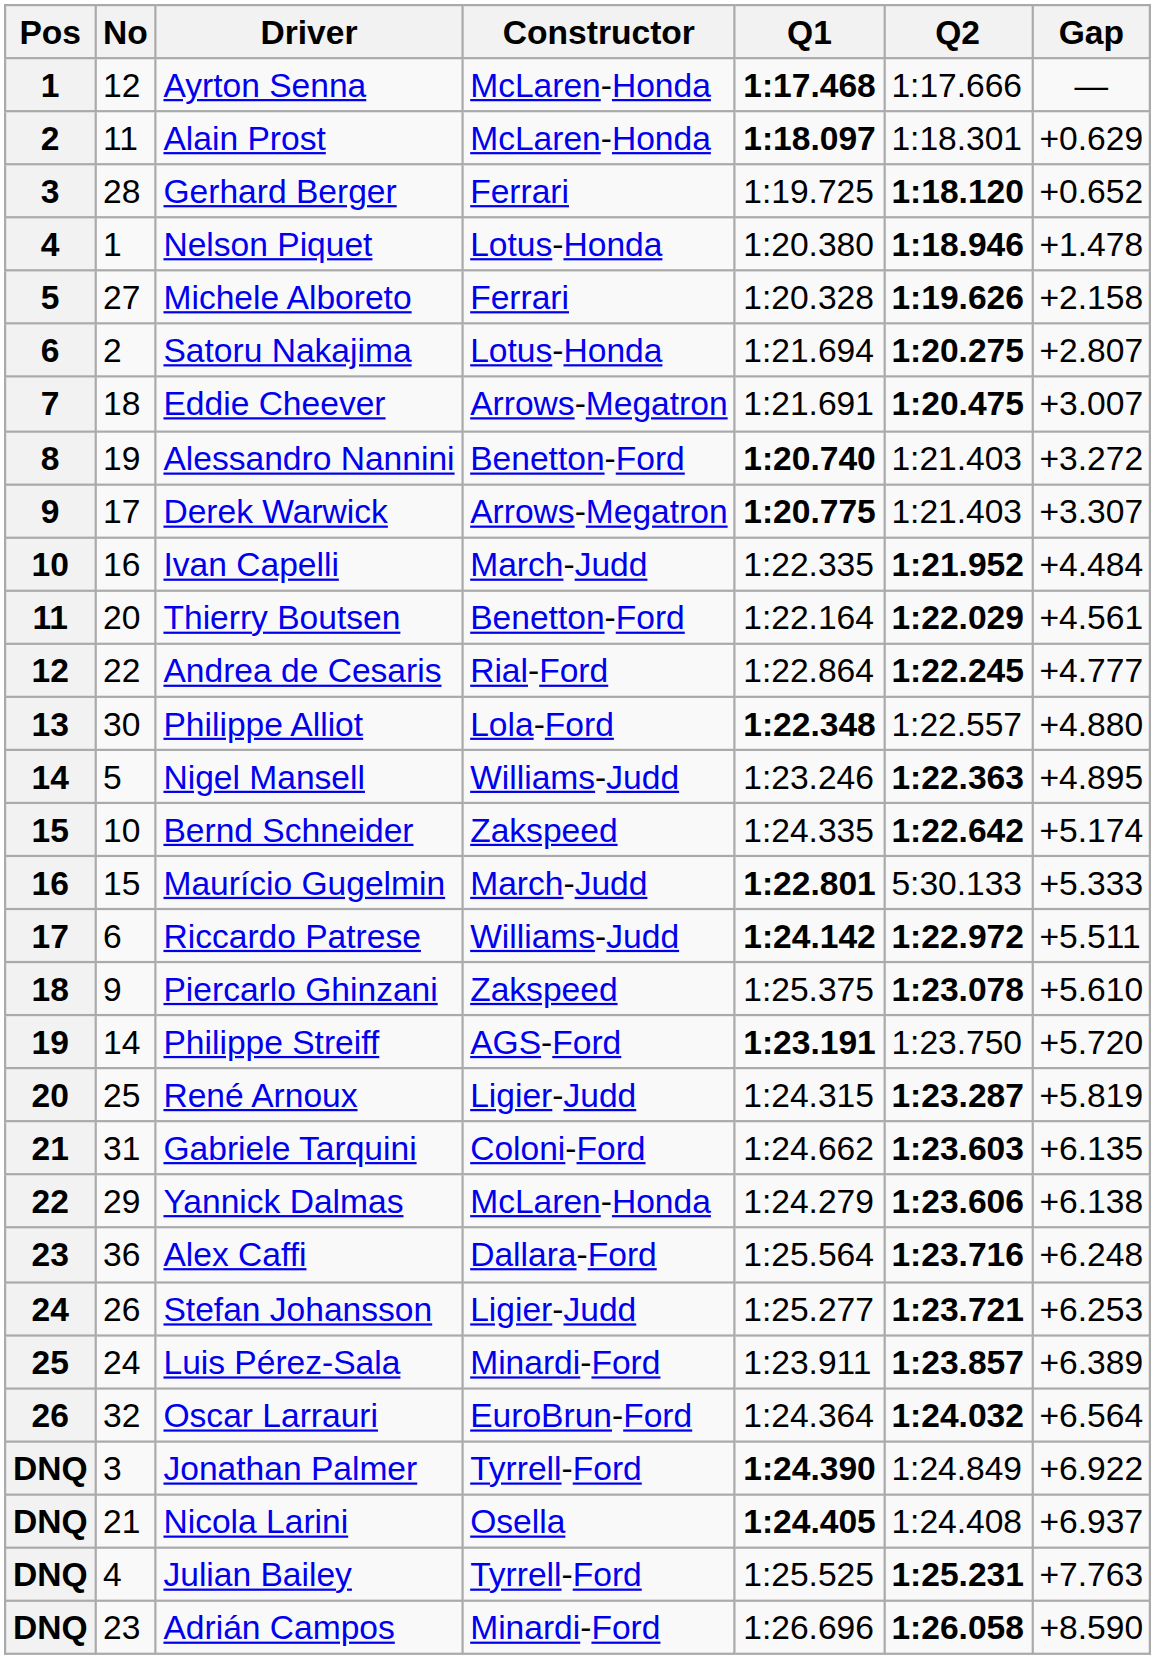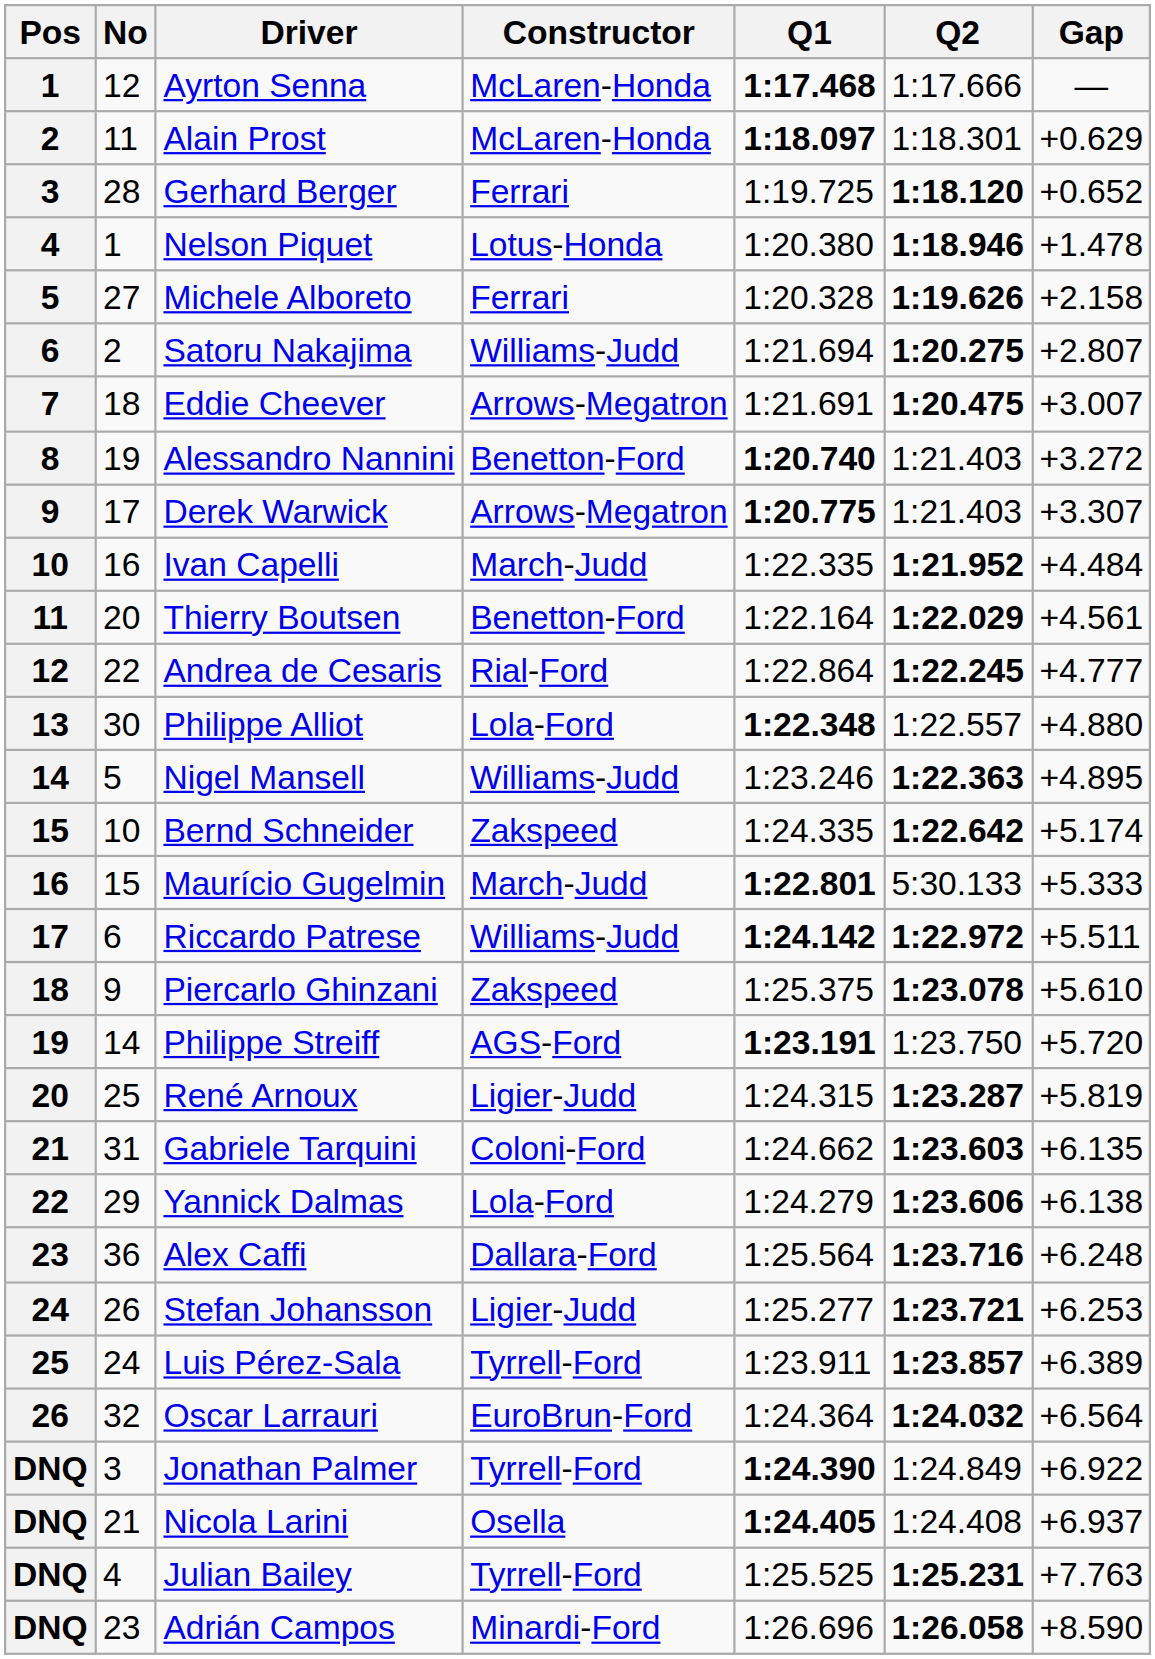Satoru Nakajima | Constructor: Lotus-Honda -> Williams-Judd
Yannick Dalmas | Constructor: McLaren-Honda -> Lola-Ford
Luis Pérez-Sala | Constructor: Minardi-Ford -> Tyrrell-Ford
